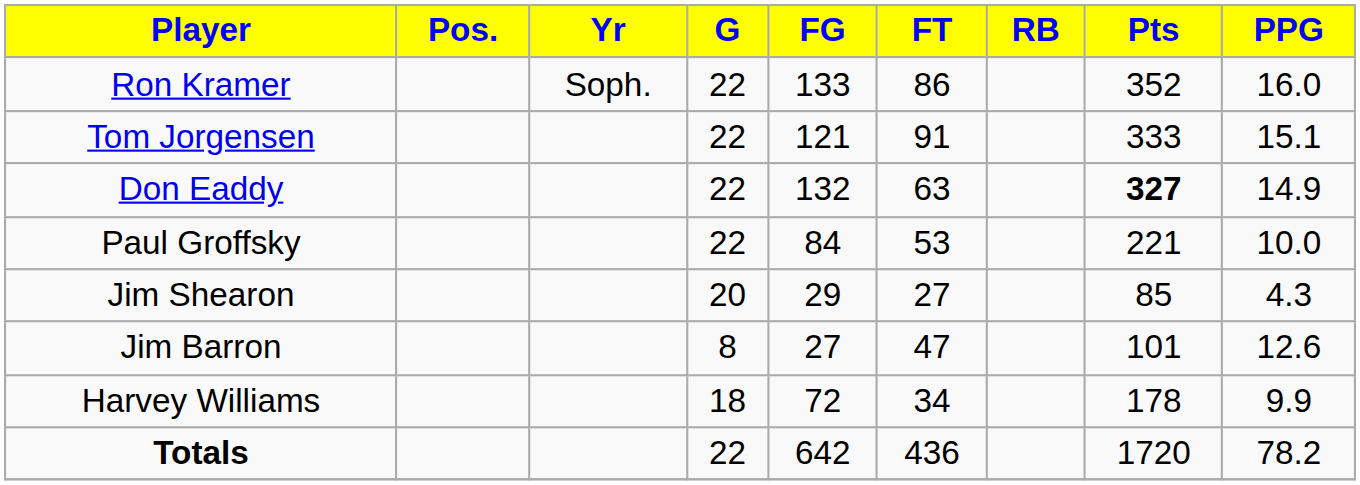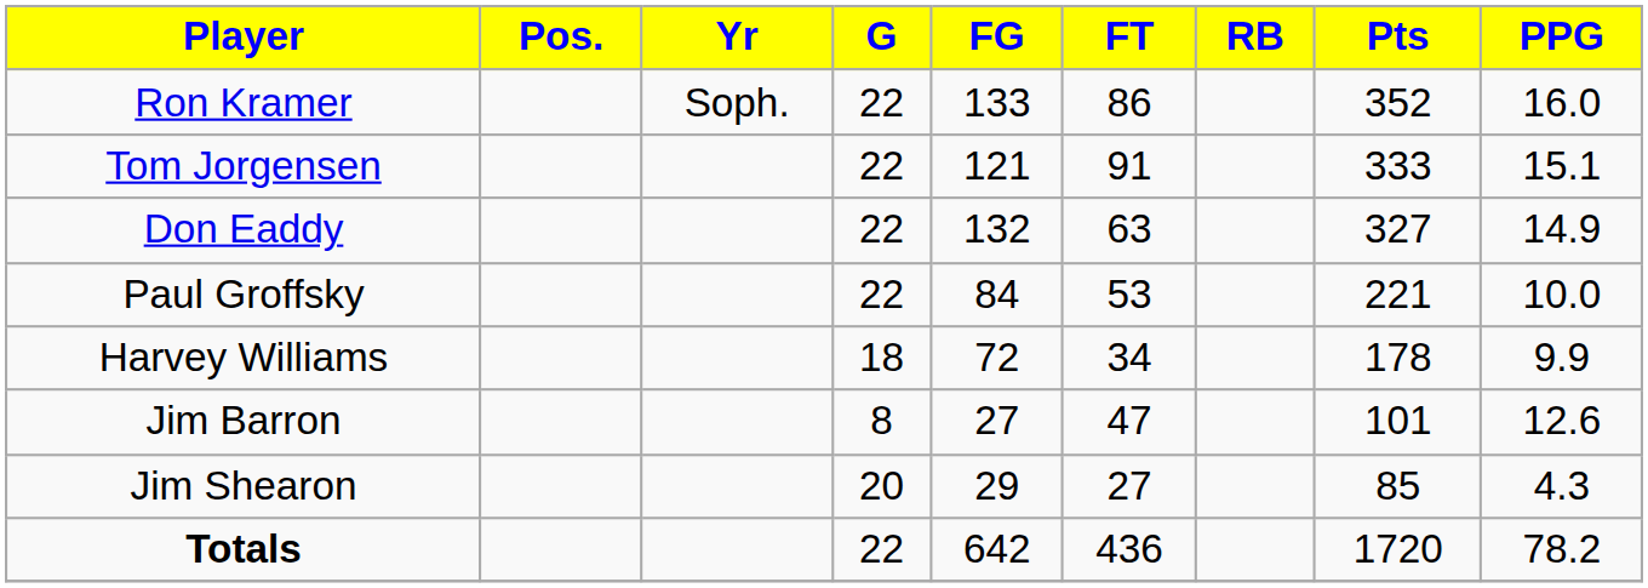Don Eaddy | Pts: bold -> normal
rows swapped: Harvey Williams <-> Jim Shearon
